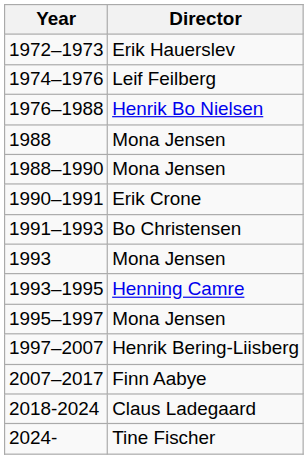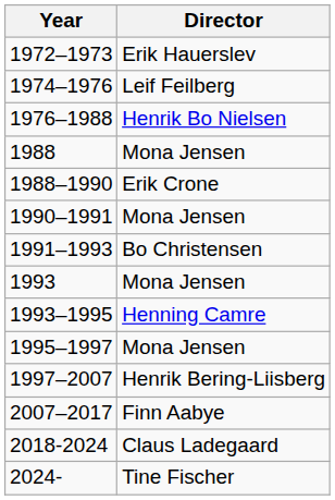1988–1990 | Director: Mona Jensen -> Erik Crone
1990–1991 | Director: Erik Crone -> Mona Jensen
